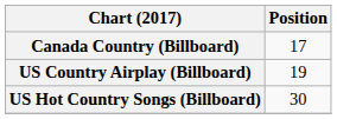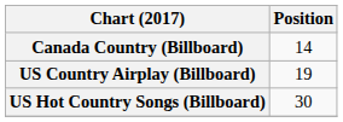Canada Country (Billboard) | Position: 17 -> 14
